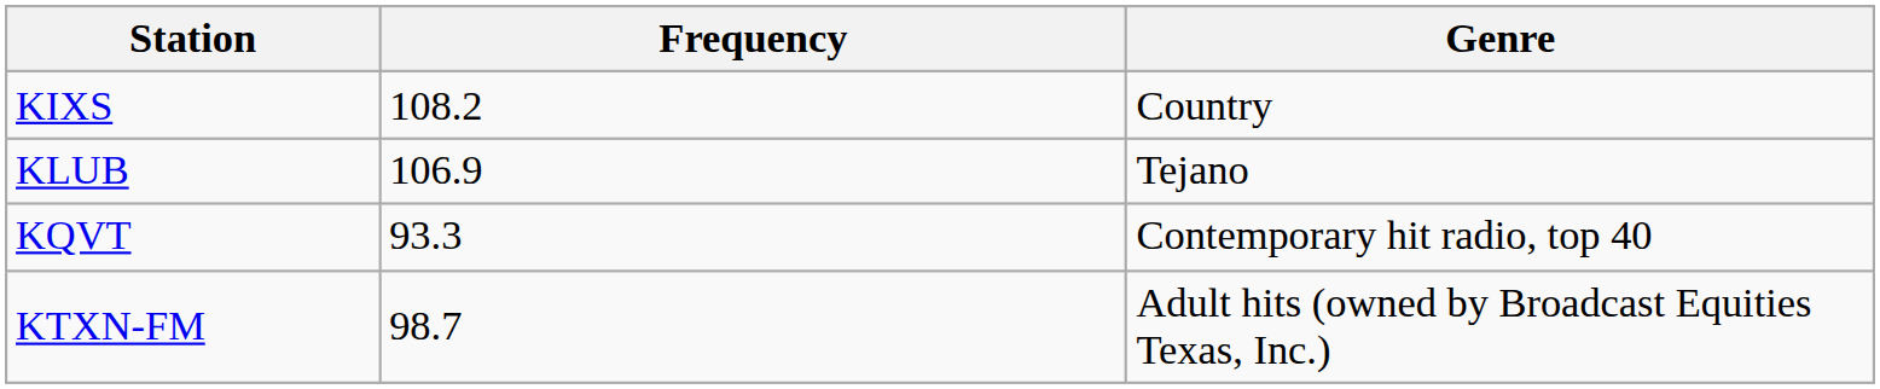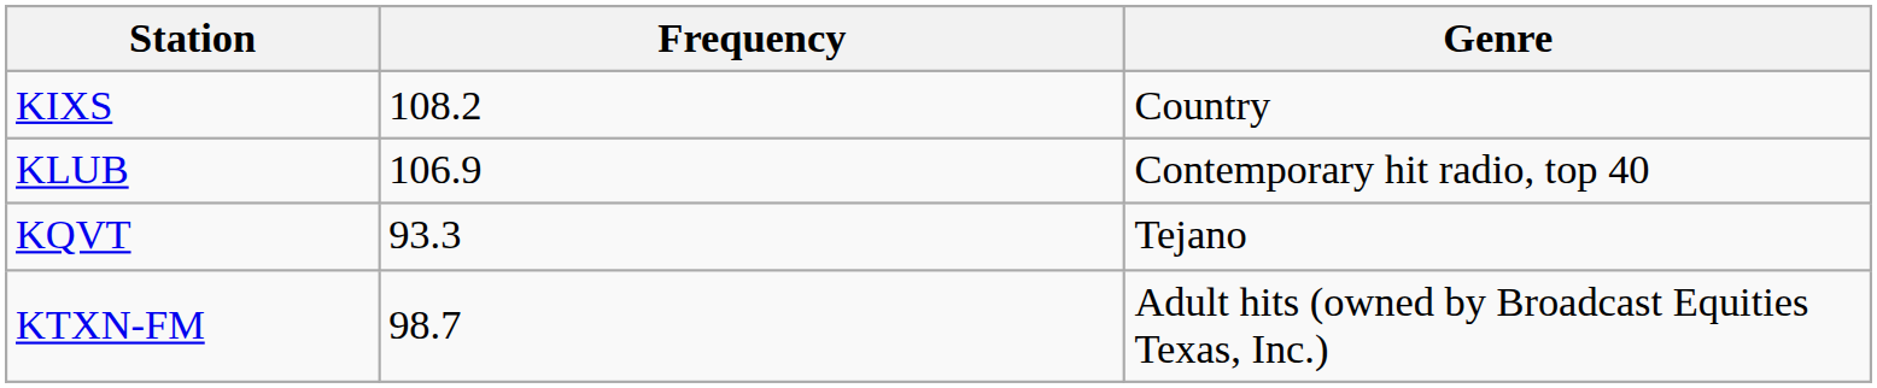KLUB | Genre: Tejano -> Contemporary hit radio, top 40
KQVT | Genre: Contemporary hit radio, top 40 -> Tejano
